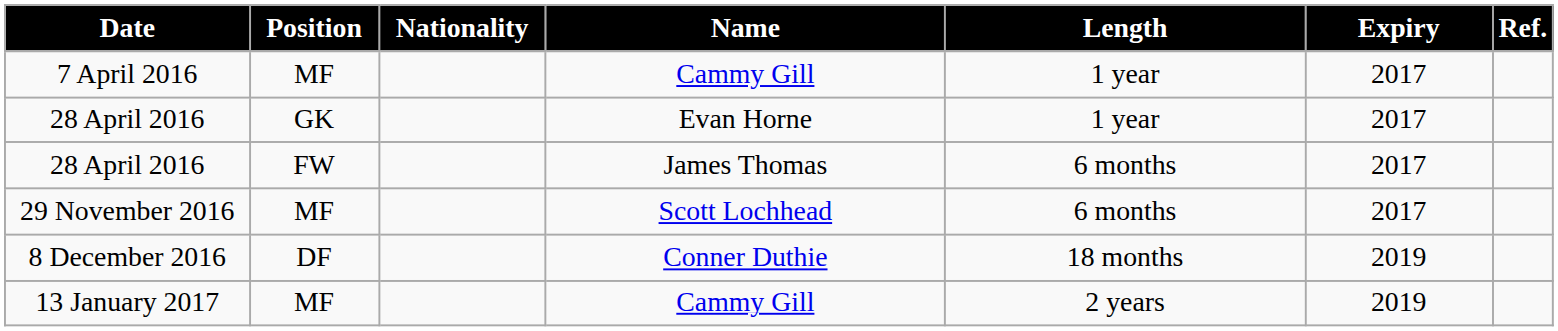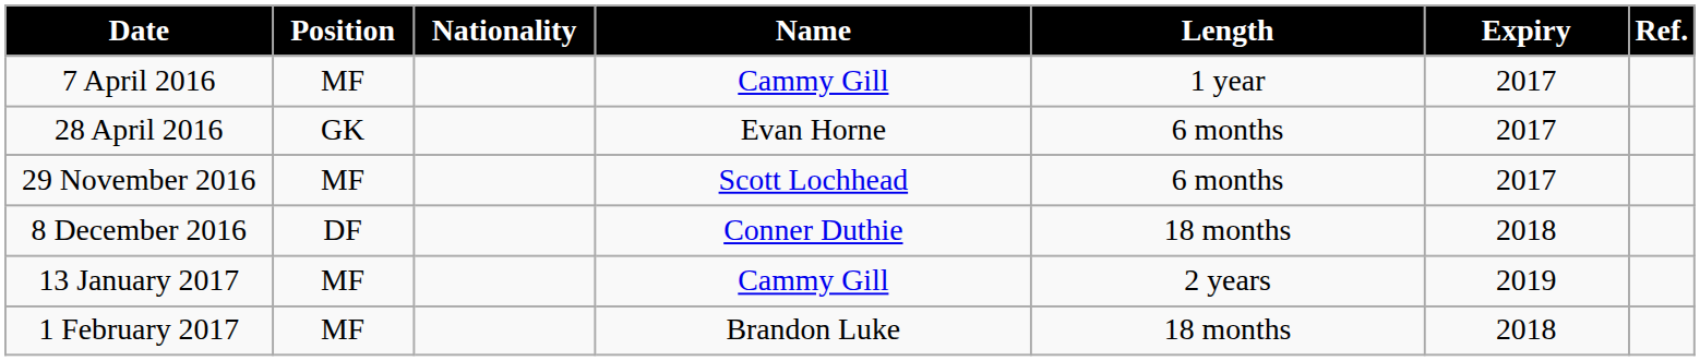28 April 2016 / Evan Horne | Length: 1 year -> 6 months
- row: 28 April 2016 | FW | James Thomas | 6 months | 2017
8 December 2016 | Expiry: 2019 -> 2018
+ row: 1 February 2017 | MF | Brandon Luke | 18 months | 2018
